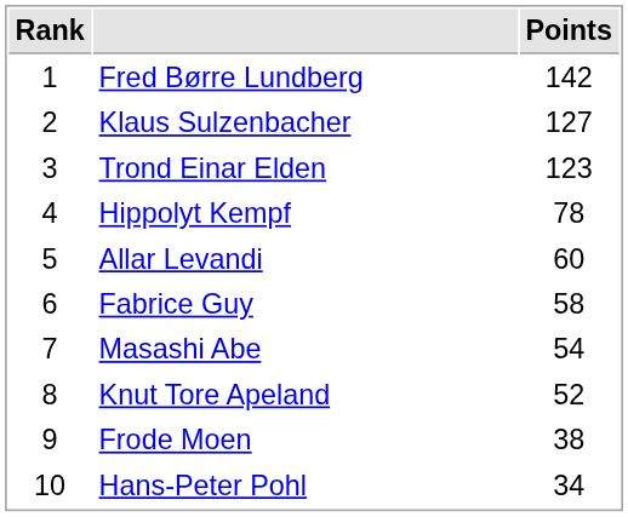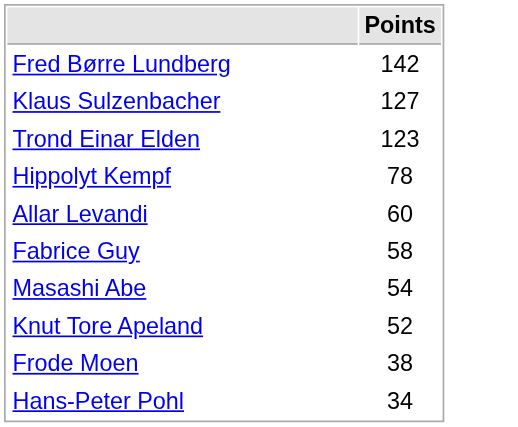- column: Rank | 1 | 2 | 3 | 4 | 5 | 6 | 7 | 8 | 9 | 10
